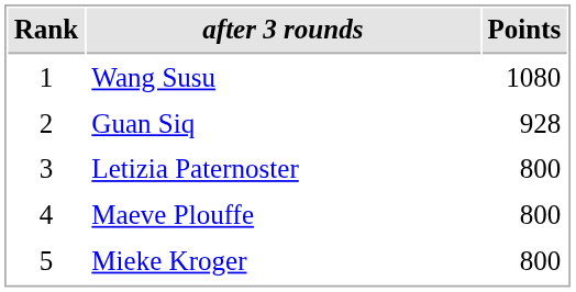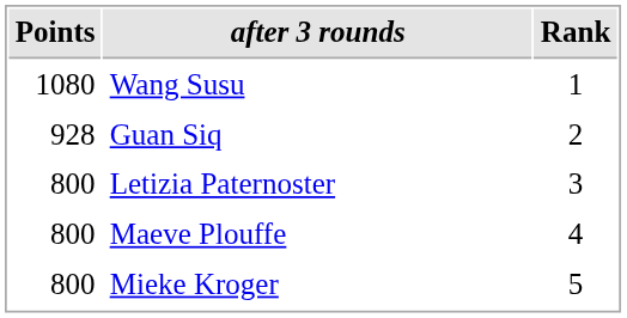columns swapped: Rank <-> Points
